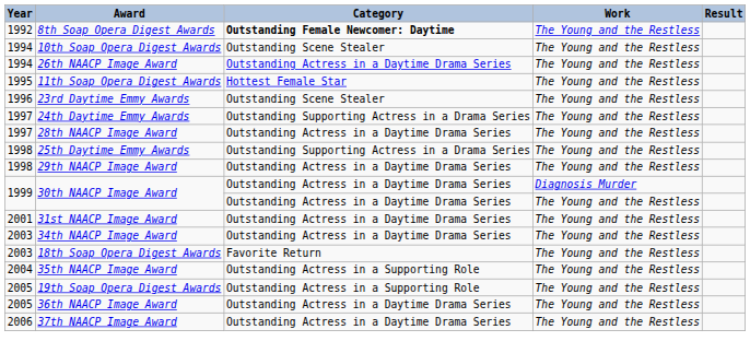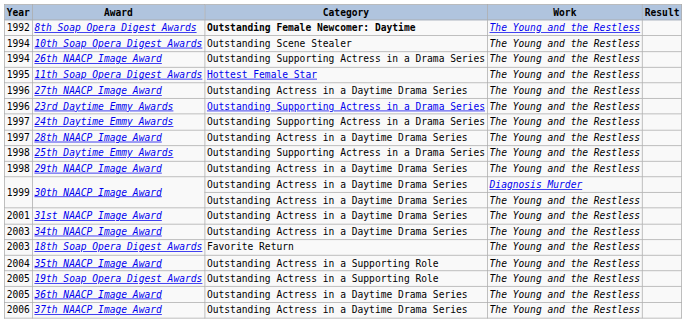26th NAACP Image Award | Category: Outstanding Actress in a Daytime Drama Series -> Outstanding Supporting Actress in a Drama Series
+ row: 1996 | 27th NAACP Image Award | Outstanding Actress in a Daytime Drama Series | The Young and the Restless
23rd Daytime Emmy Awards | Category: Outstanding Scene Stealer -> Outstanding Supporting Actress in a Drama Series
